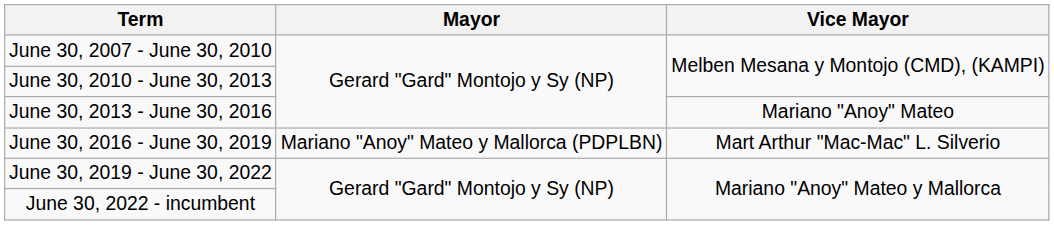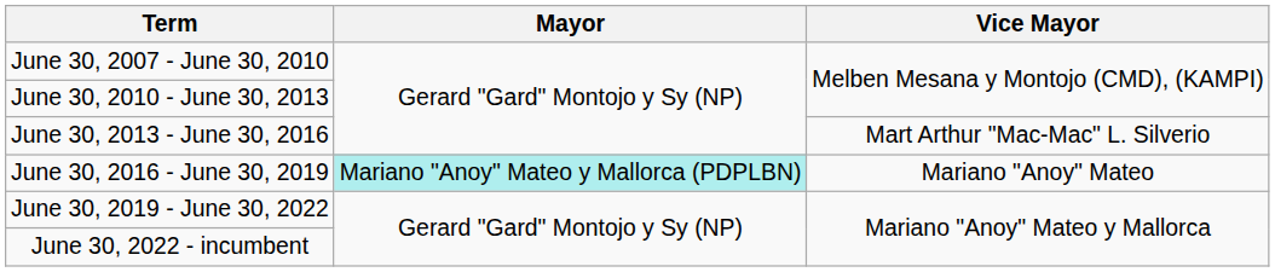June 30, 2013 - June 30, 2016 | Vice Mayor: Mariano "Anoy" Mateo -> Mart Arthur "Mac-Mac" L. Silverio
June 30, 2016 - June 30, 2019 | Mayor: no background -> paleturquoise background
June 30, 2016 - June 30, 2019 | Vice Mayor: Mart Arthur "Mac-Mac" L. Silverio -> Mariano "Anoy" Mateo
